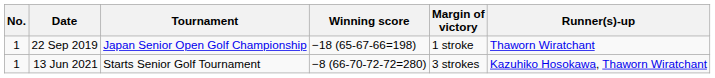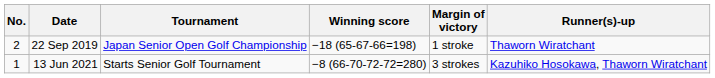22 Sep 2019 | No.: 1 -> 2
